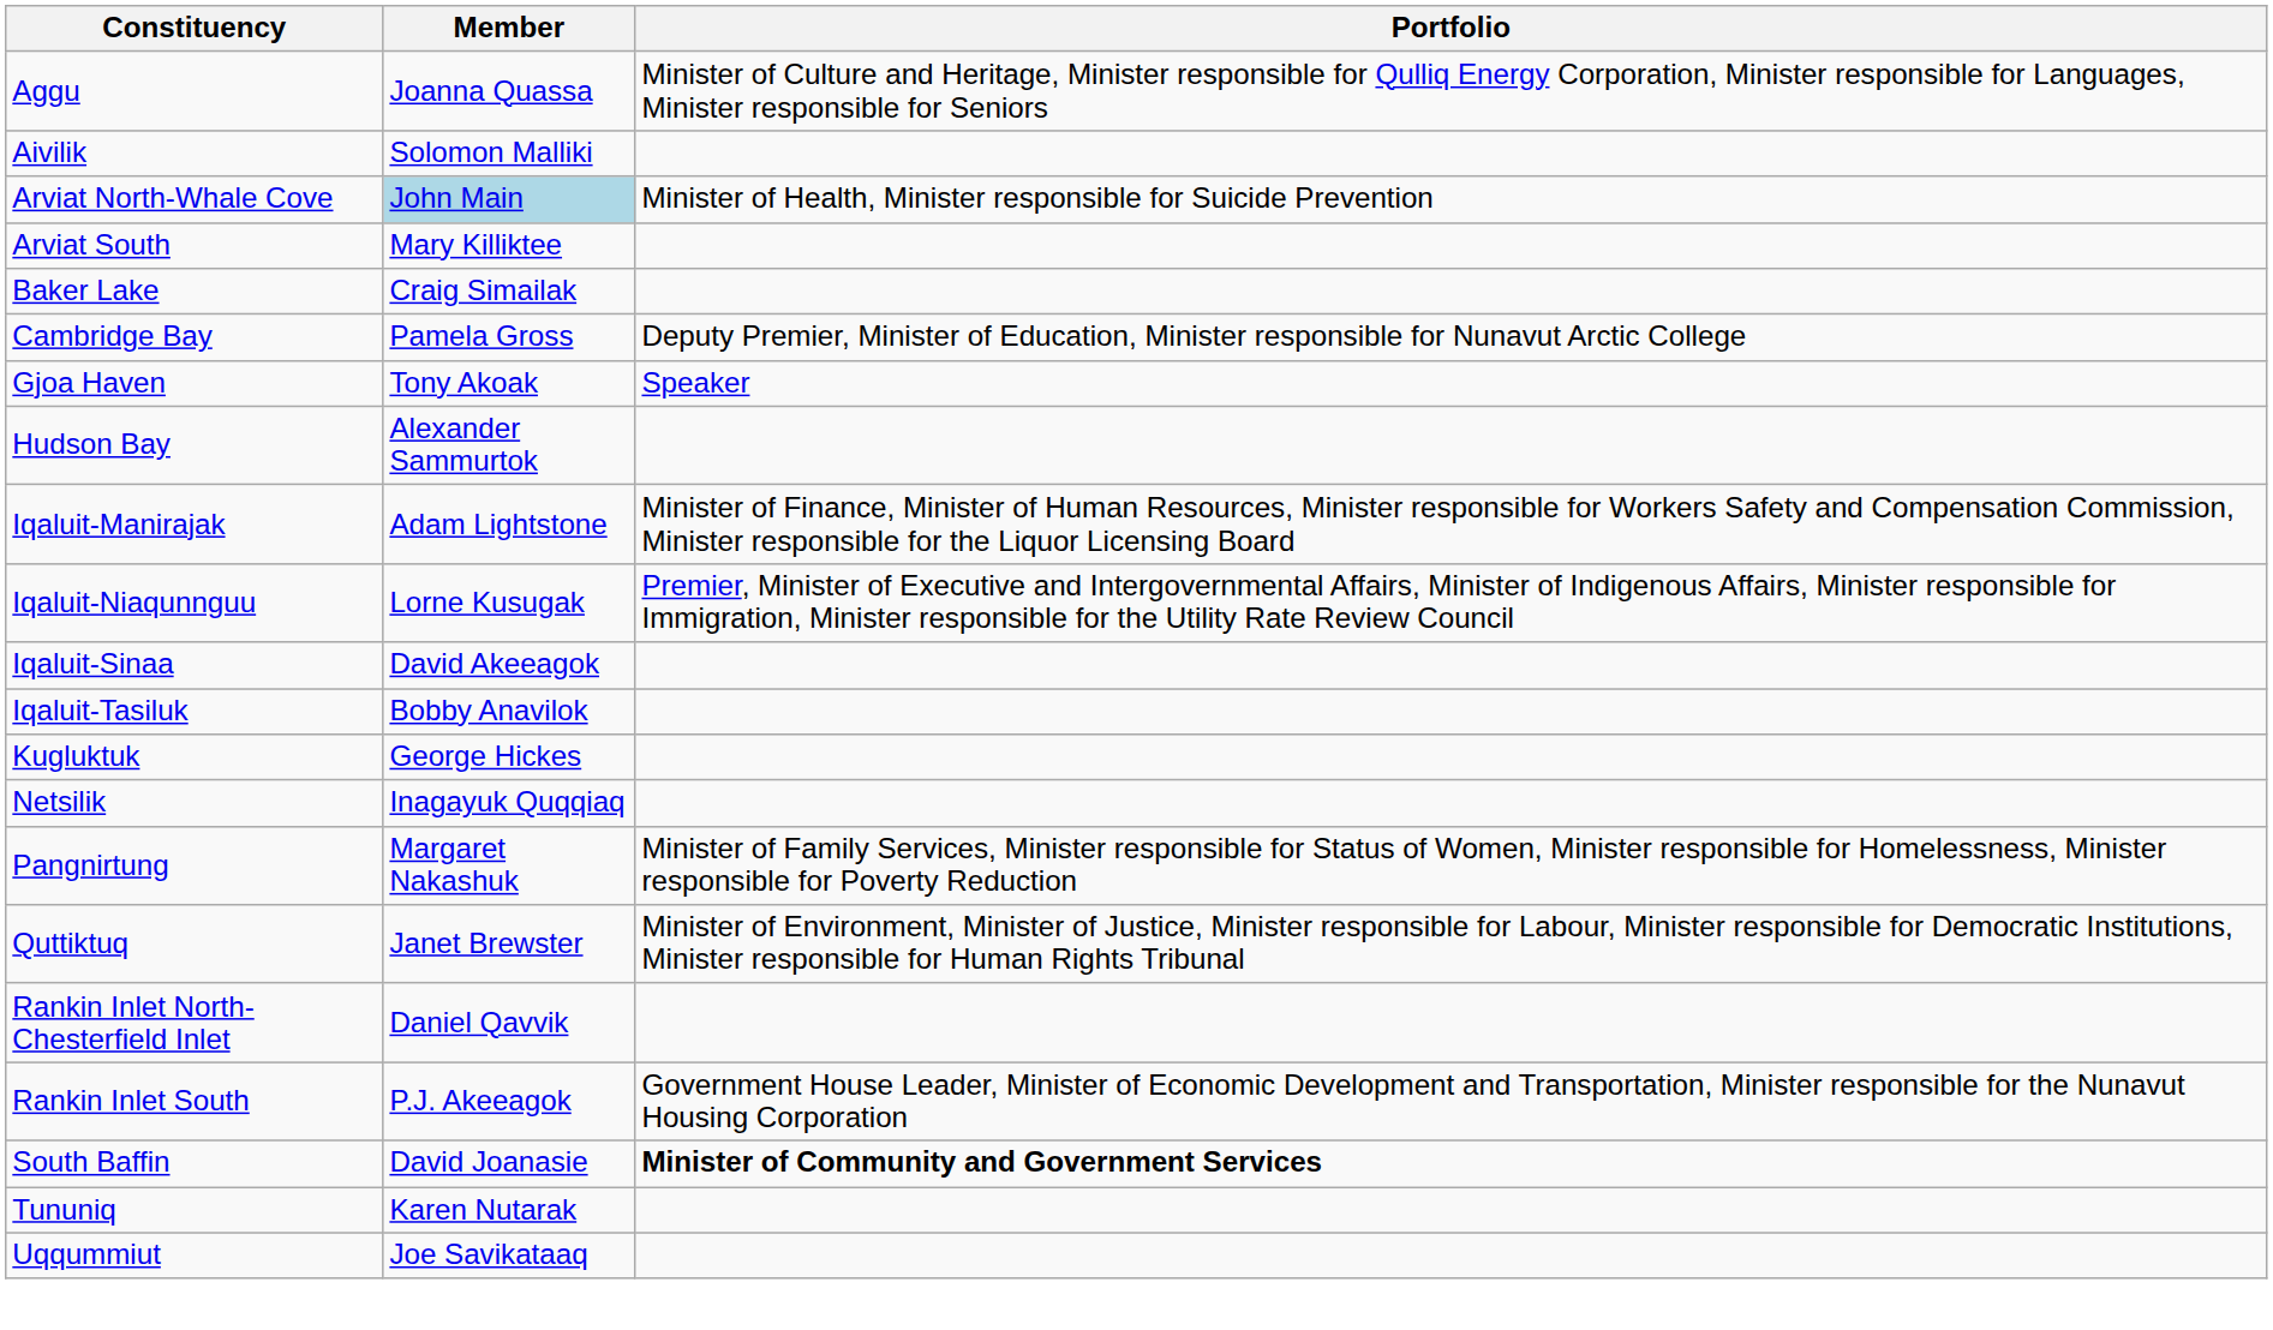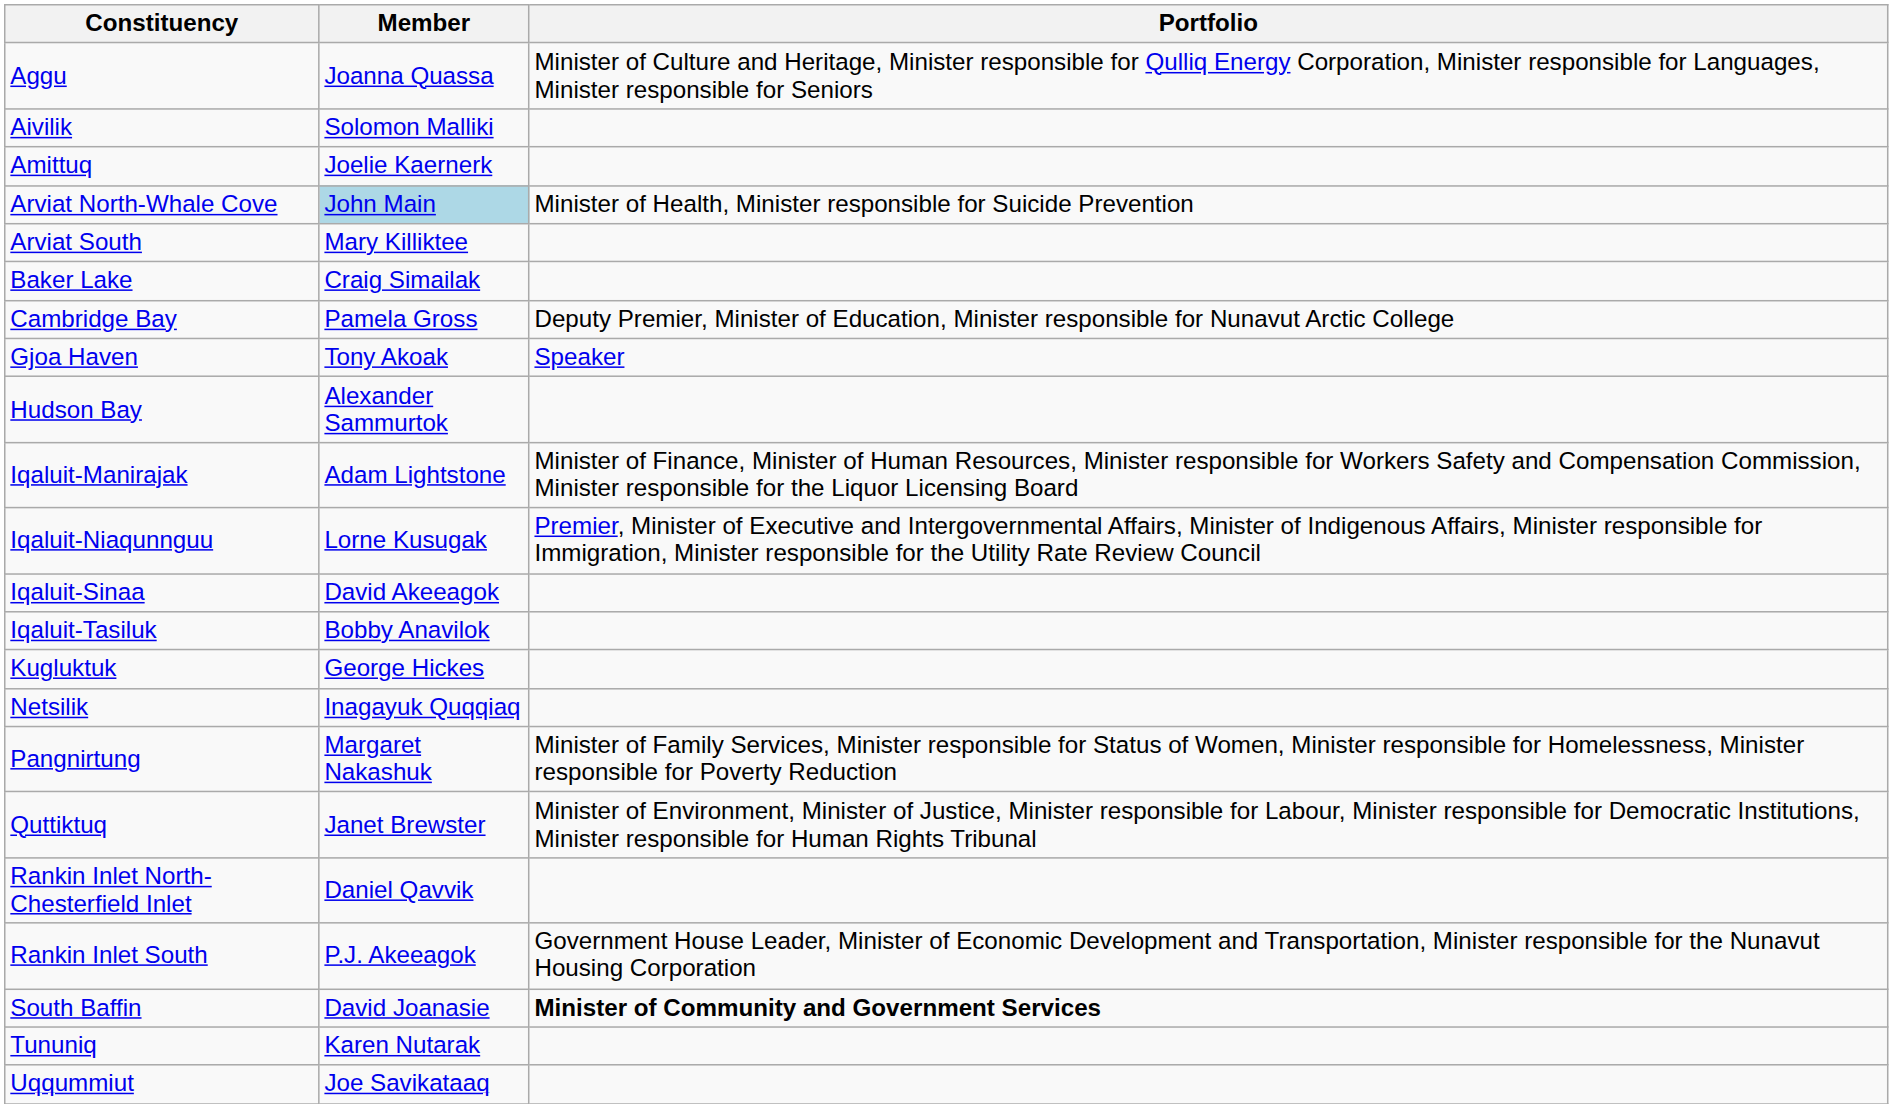+ row: Amittuq | Joelie Kaernerk
